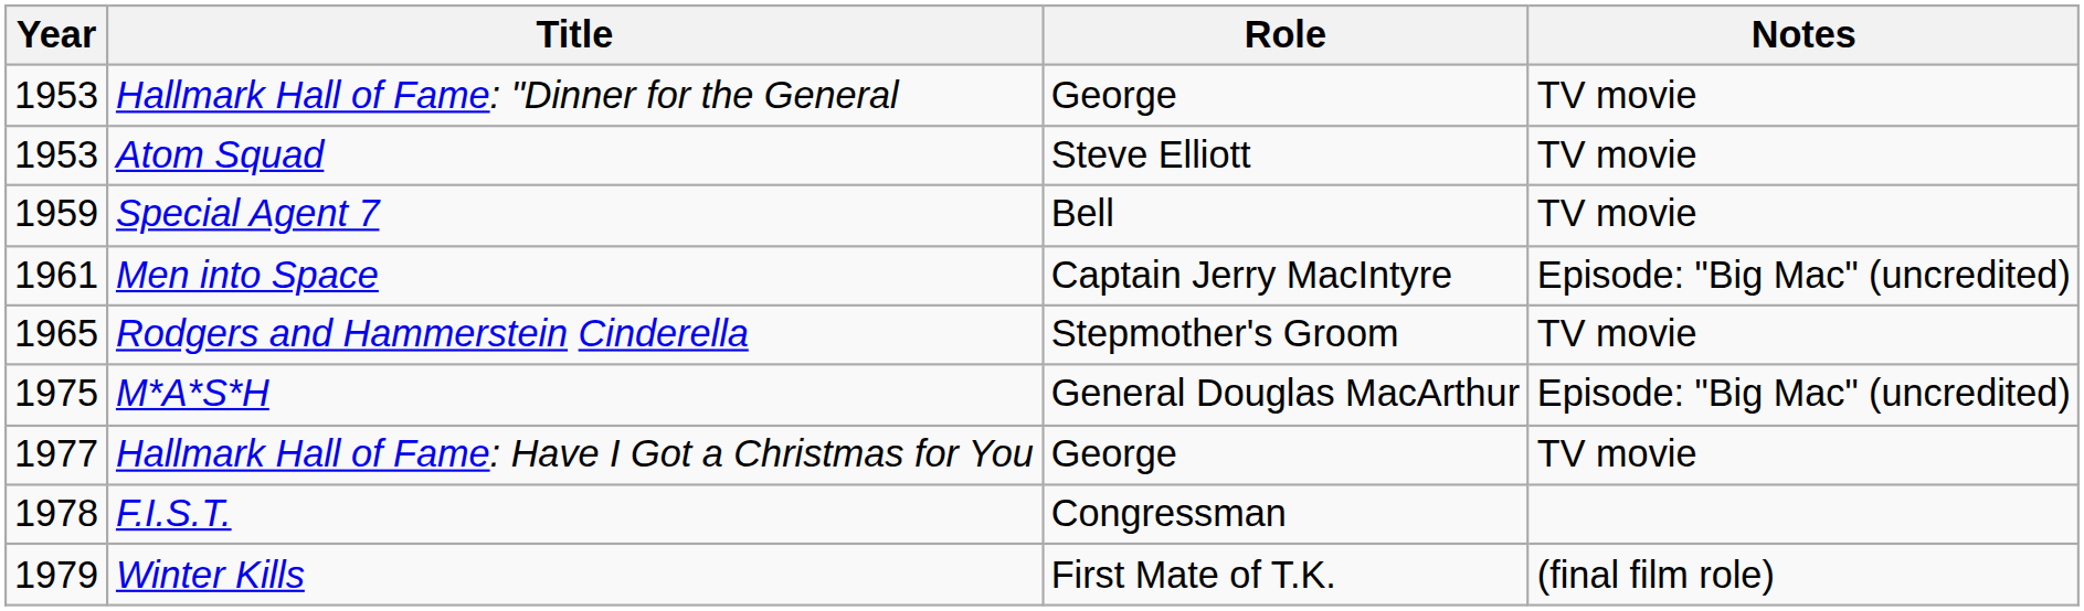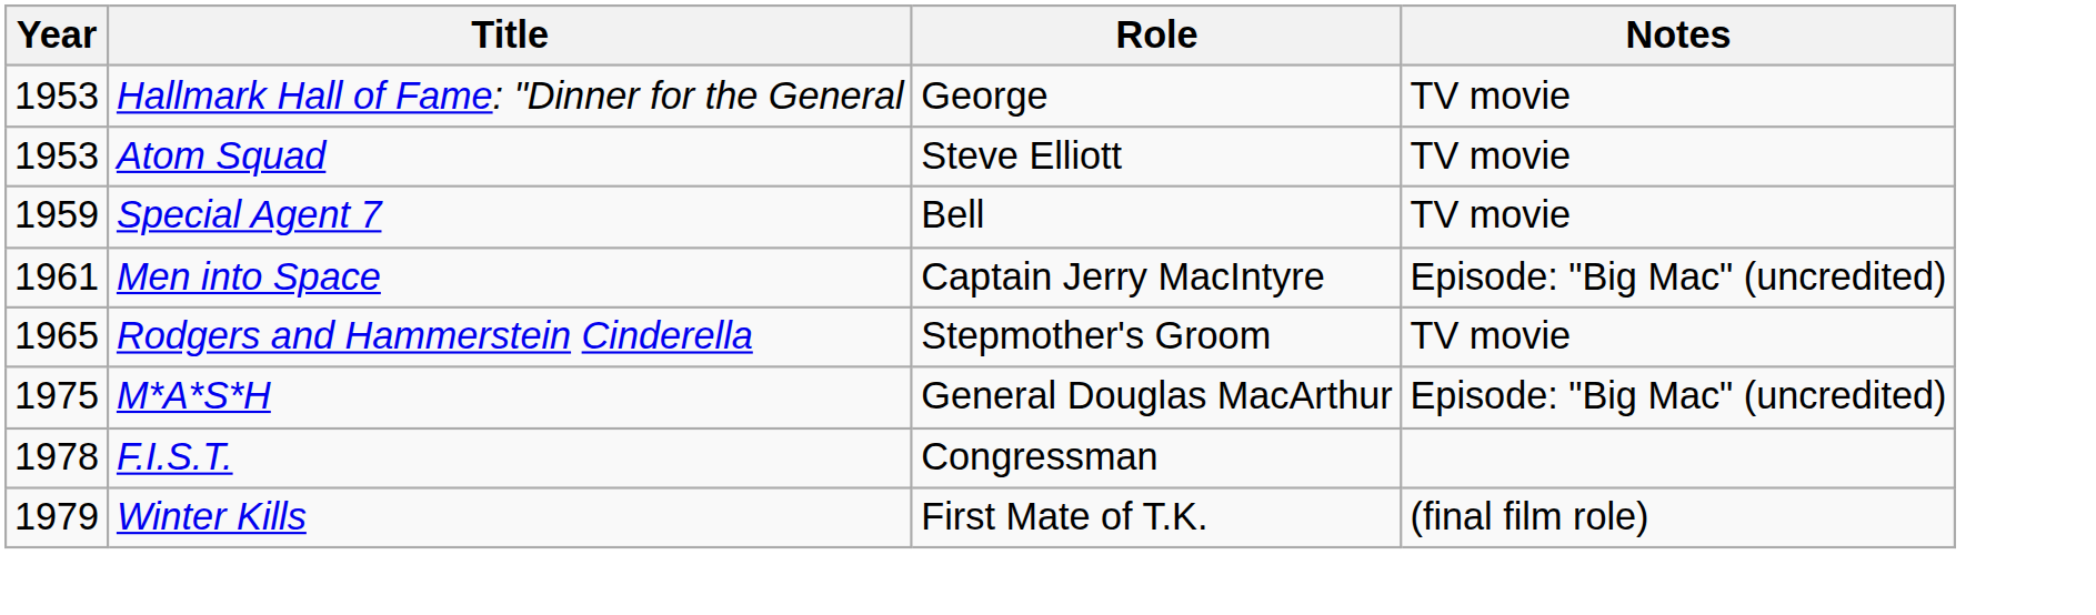- row: 1977 | Hallmark Hall of Fame: Have I Got a Christmas for You | George | TV movie
